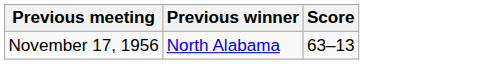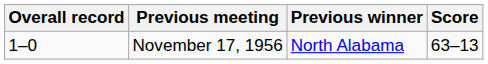+ column: Overall record | 1–0
